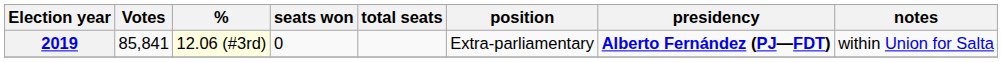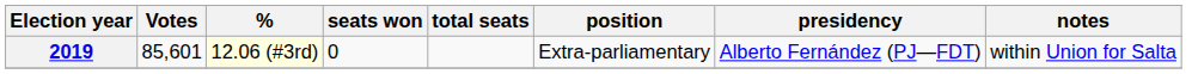2019 | Votes: 85,841 -> 85,601
2019 | presidency: bold -> normal
